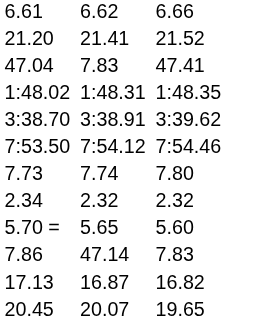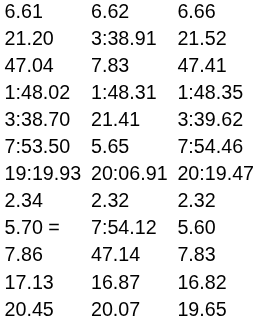21.20 | column 5: 21.41 -> 3:38.91
3:38.70 | column 5: 3:38.91 -> 21.41
7:53.50 | column 5: 7:54.12 -> 5.65
- row: 7.73 | 7.74 | 7.80
+ row: 19:19.93 | 20:06.91 | 20:19.47
5.70 = | column 5: 5.65 -> 7:54.12
